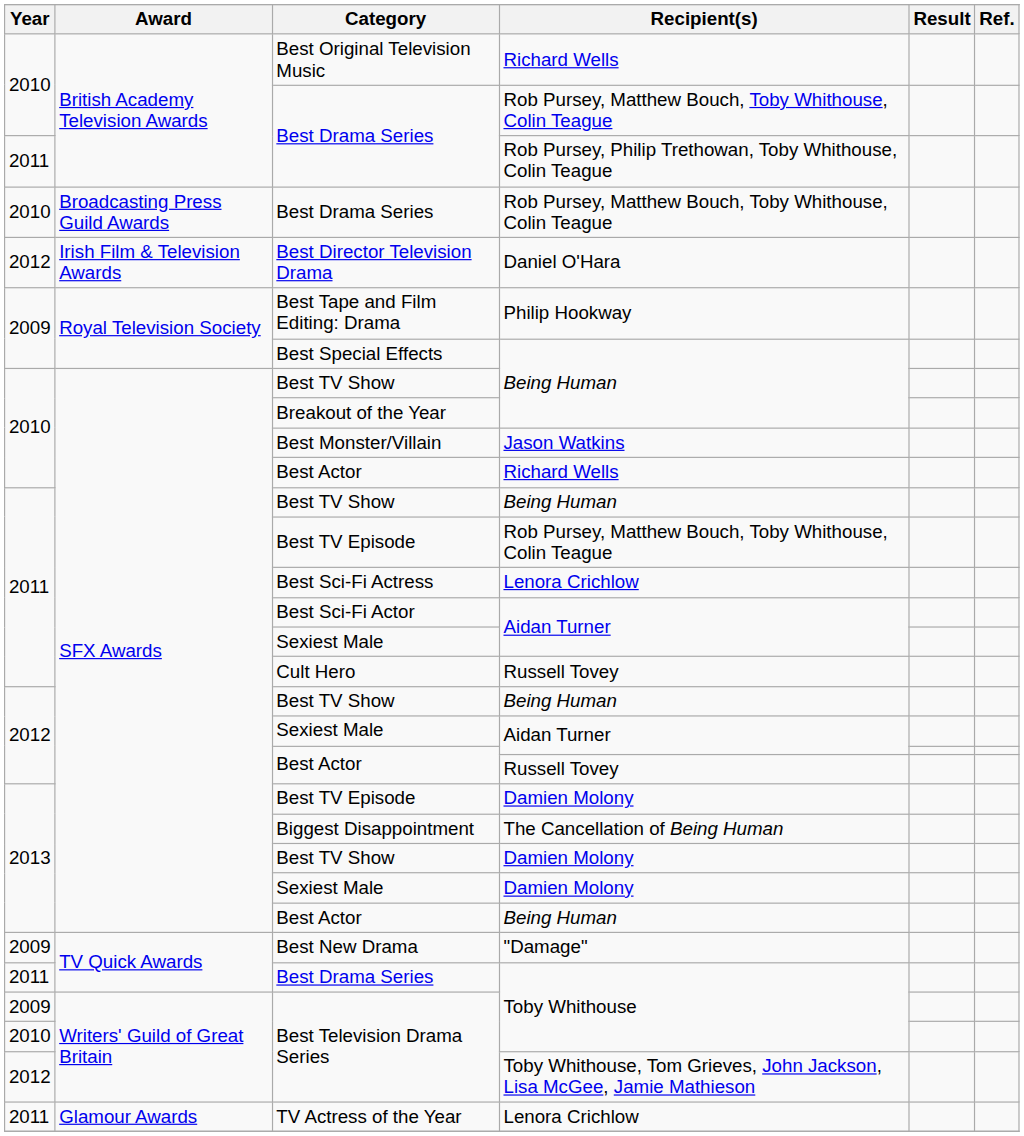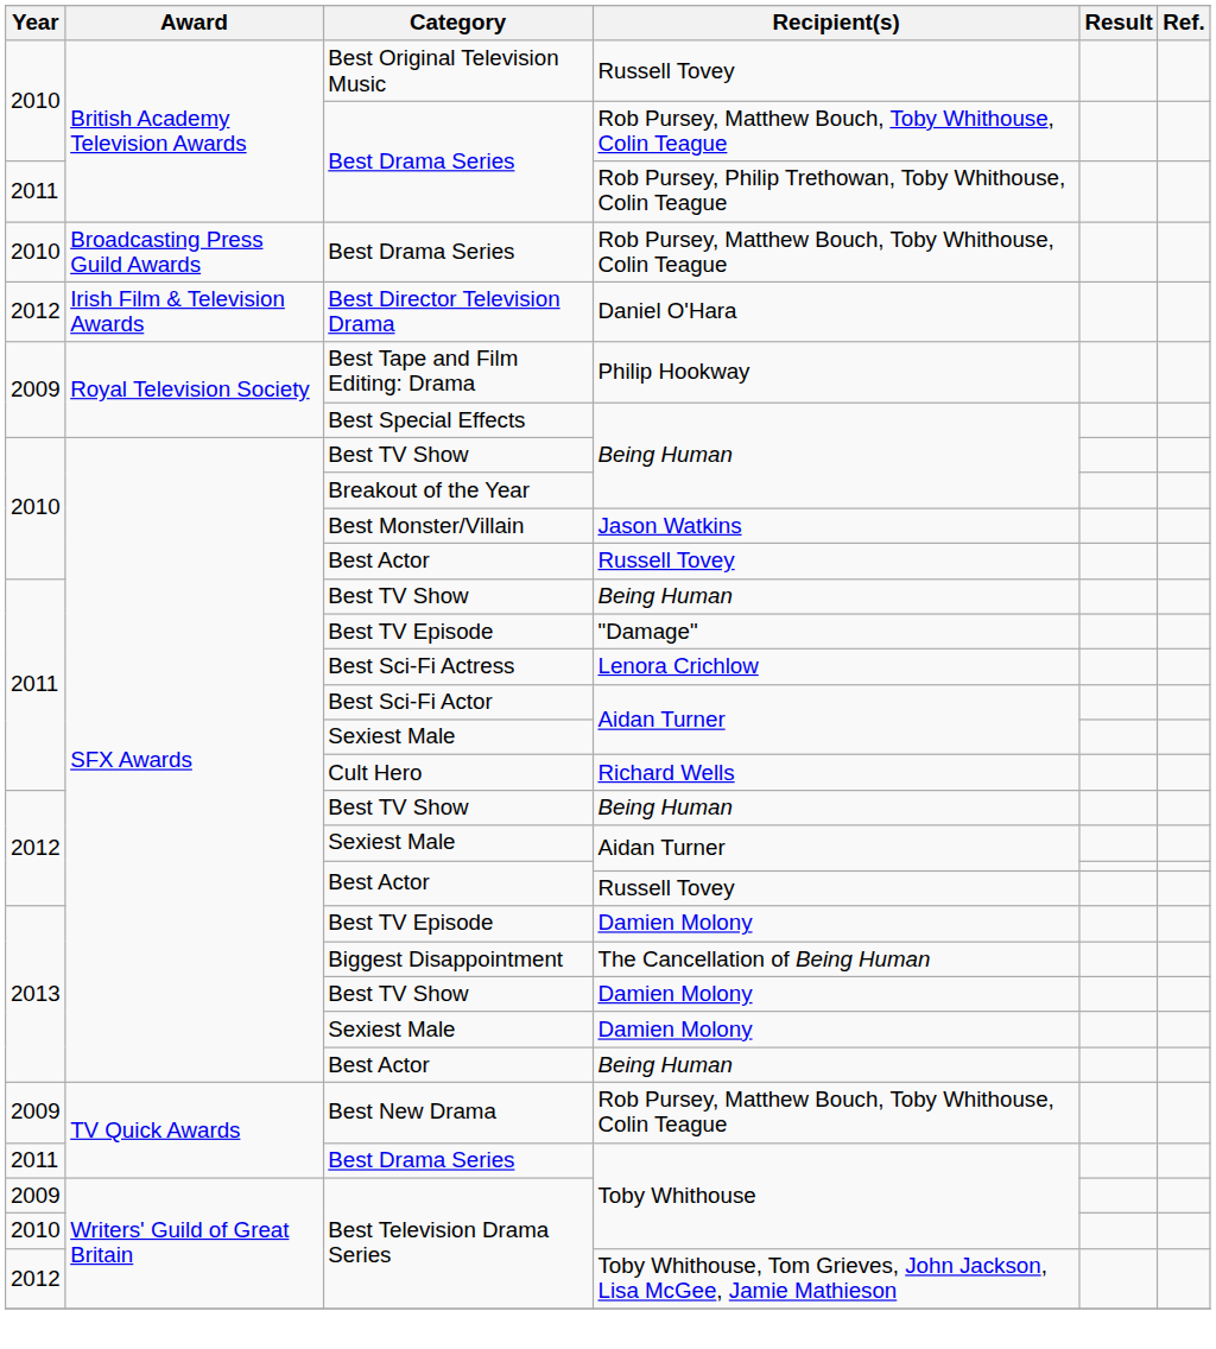Best Original Television Music | Recipient(s): Richard Wells -> Russell Tovey
2010 / Best Actor | Recipient(s): Richard Wells -> Russell Tovey
2011 / Best TV Episode | Recipient(s): Rob Pursey, Matthew Bouch, Toby Whithouse, Colin Teague -> "Damage"
Cult Hero | Recipient(s): Russell Tovey -> Richard Wells
Best New Drama | Recipient(s): "Damage" -> Rob Pursey, Matthew Bouch, Toby Whithouse, Colin Teague
- row: 2011 | Glamour Awards | TV Actress of the Year | Lenora Crichlow
